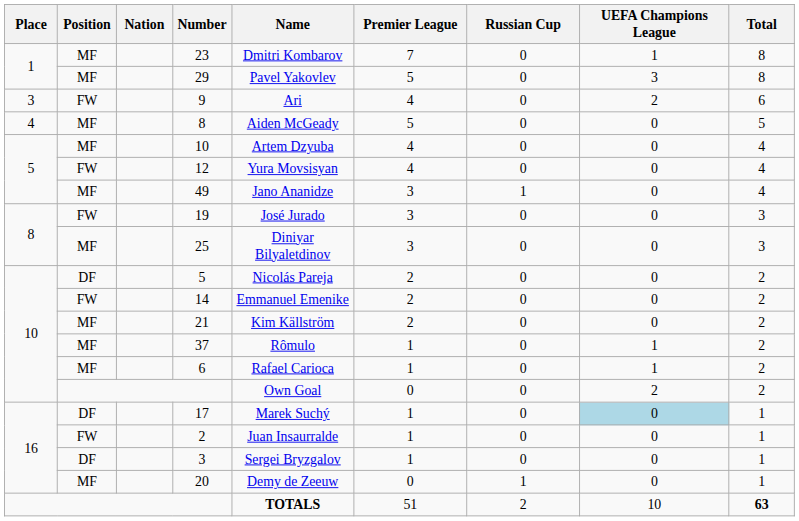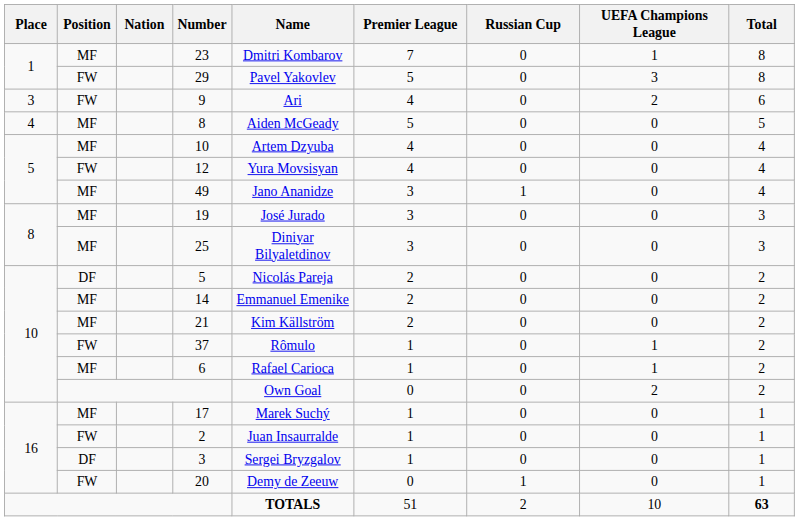29 | Position: MF -> FW
19 | Position: FW -> MF
14 | Position: FW -> MF
37 | Position: MF -> FW
17 | Position: DF -> MF
17 | UEFA Champions League: lightblue background -> no background
20 | Position: MF -> FW
